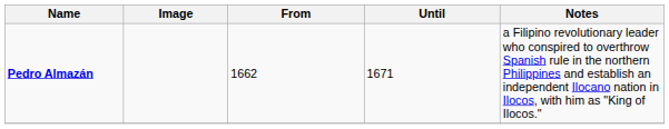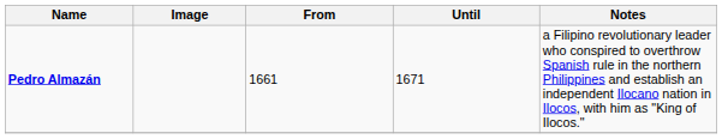Pedro Almazán | From: 1662 -> 1661
